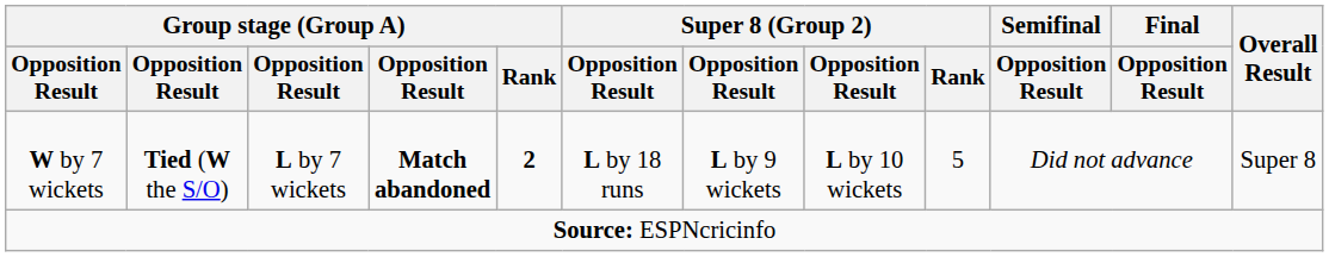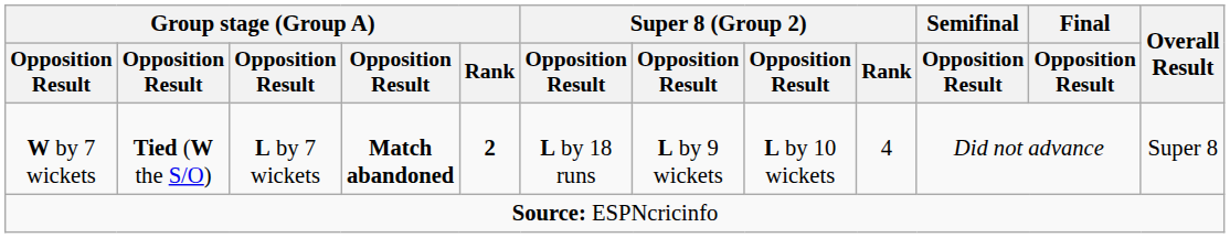W by 7 wickets | Super 8 (Group 2) / Rank: 5 -> 4
